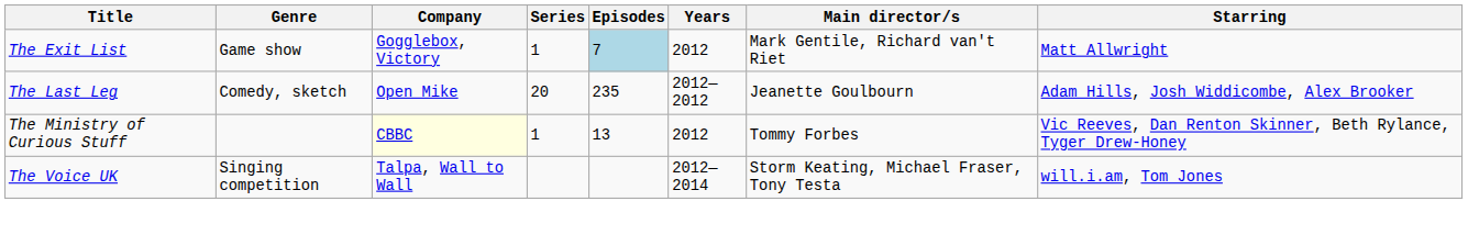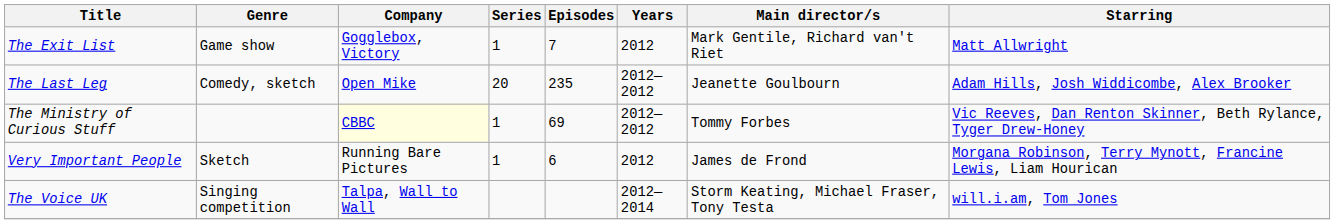The Exit List | Episodes: lightblue background -> no background
The Ministry of Curious Stuff | Episodes: 13 -> 69
The Ministry of Curious Stuff | Years: 2012 -> 2012—2012
+ row: Very Important People | Sketch | Running Bare Pictures | 1 | 6 | 2012 | James de Frond | Morgana Robinson, Terry Mynott, Francine Lewis, Liam Hourican
